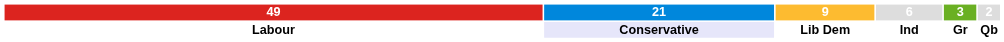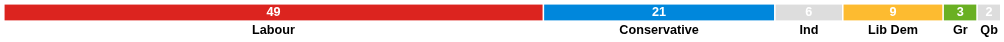columns swapped: 9 <-> 6
Labour | 21: lavender background -> no background
